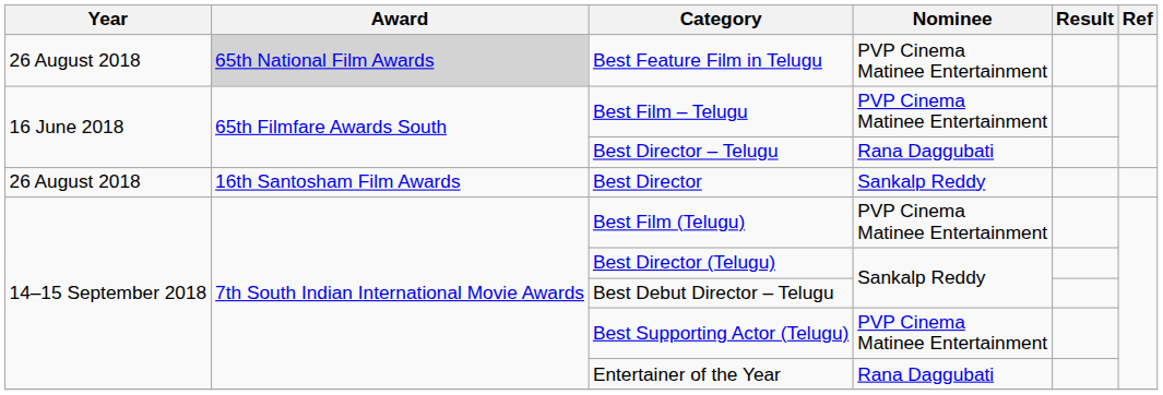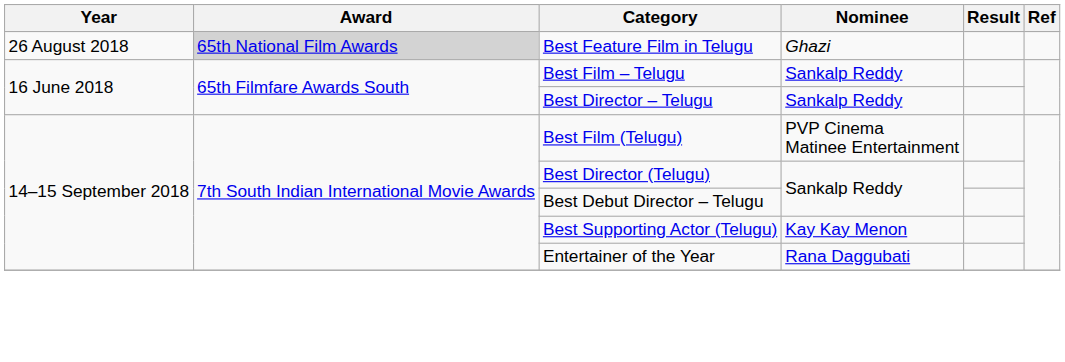Best Feature Film in Telugu | Nominee: PVP Cinema Matinee Entertainment -> Ghazi
Best Film – Telugu | Nominee: PVP Cinema Matinee Entertainment -> Sankalp Reddy
Best Director – Telugu | Nominee: Rana Daggubati -> Sankalp Reddy
- row: 26 August 2018 | 16th Santosham Film Awards | Best Director | Sankalp Reddy
Best Supporting Actor (Telugu) | Nominee: PVP Cinema Matinee Entertainment -> Kay Kay Menon
